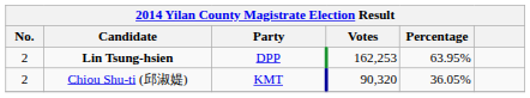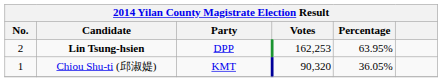Chiou Shu-ti (邱淑媞) | No.: 2 -> 1
